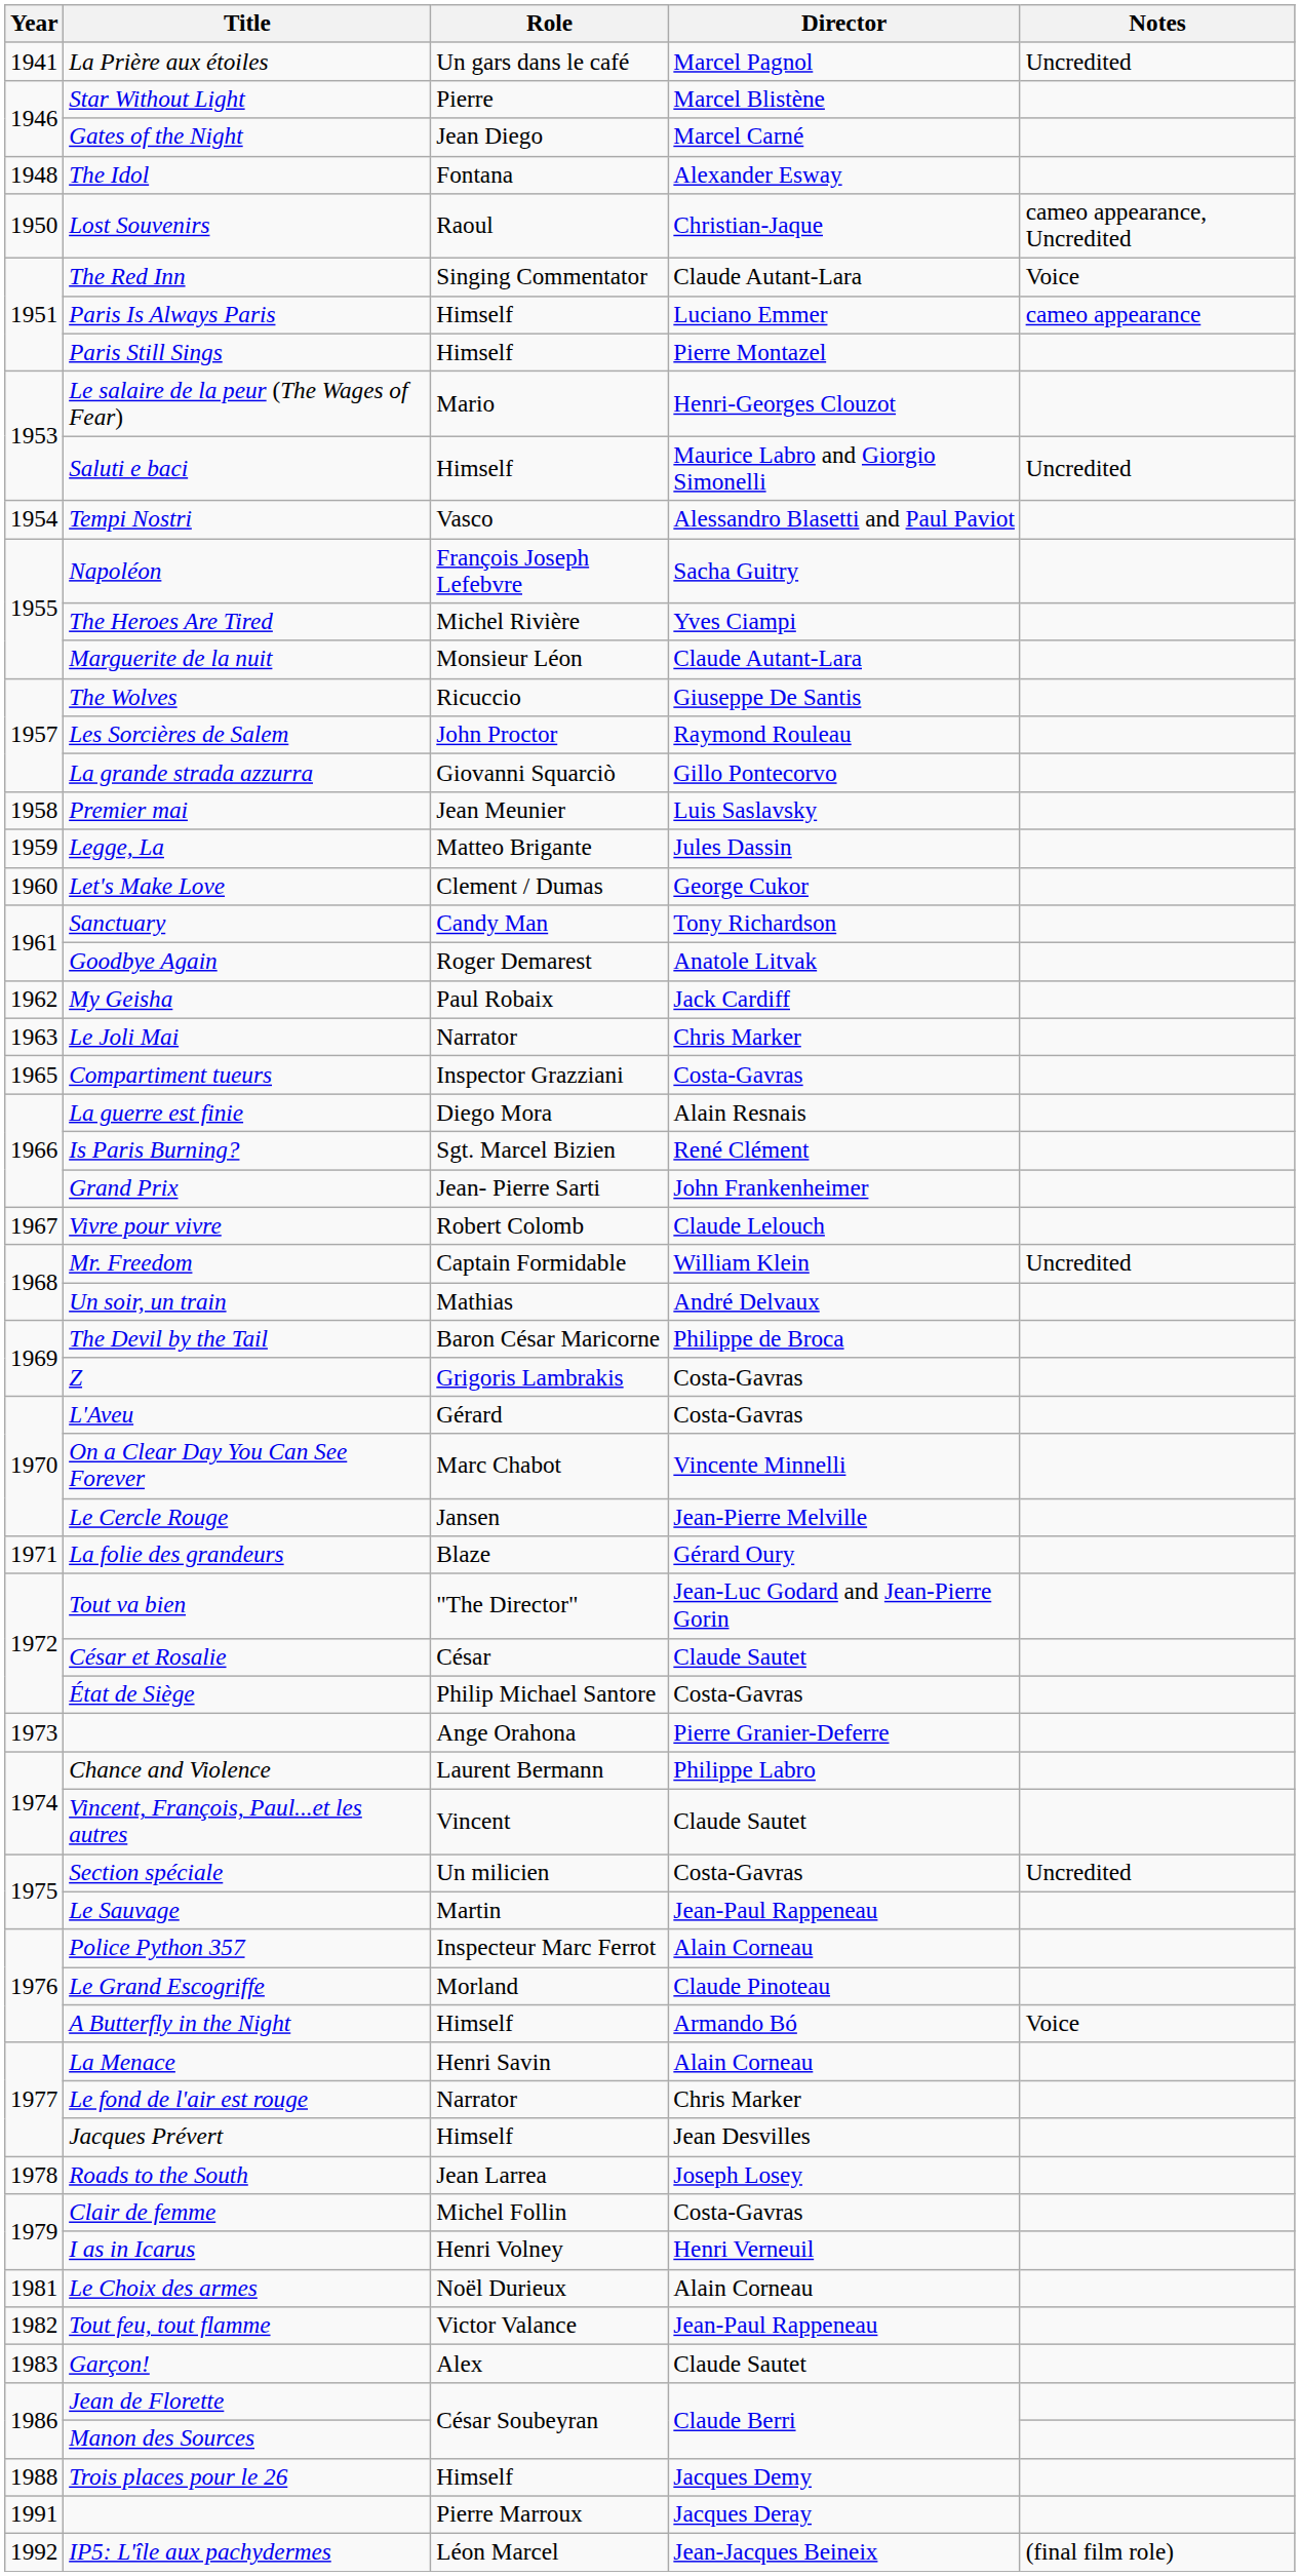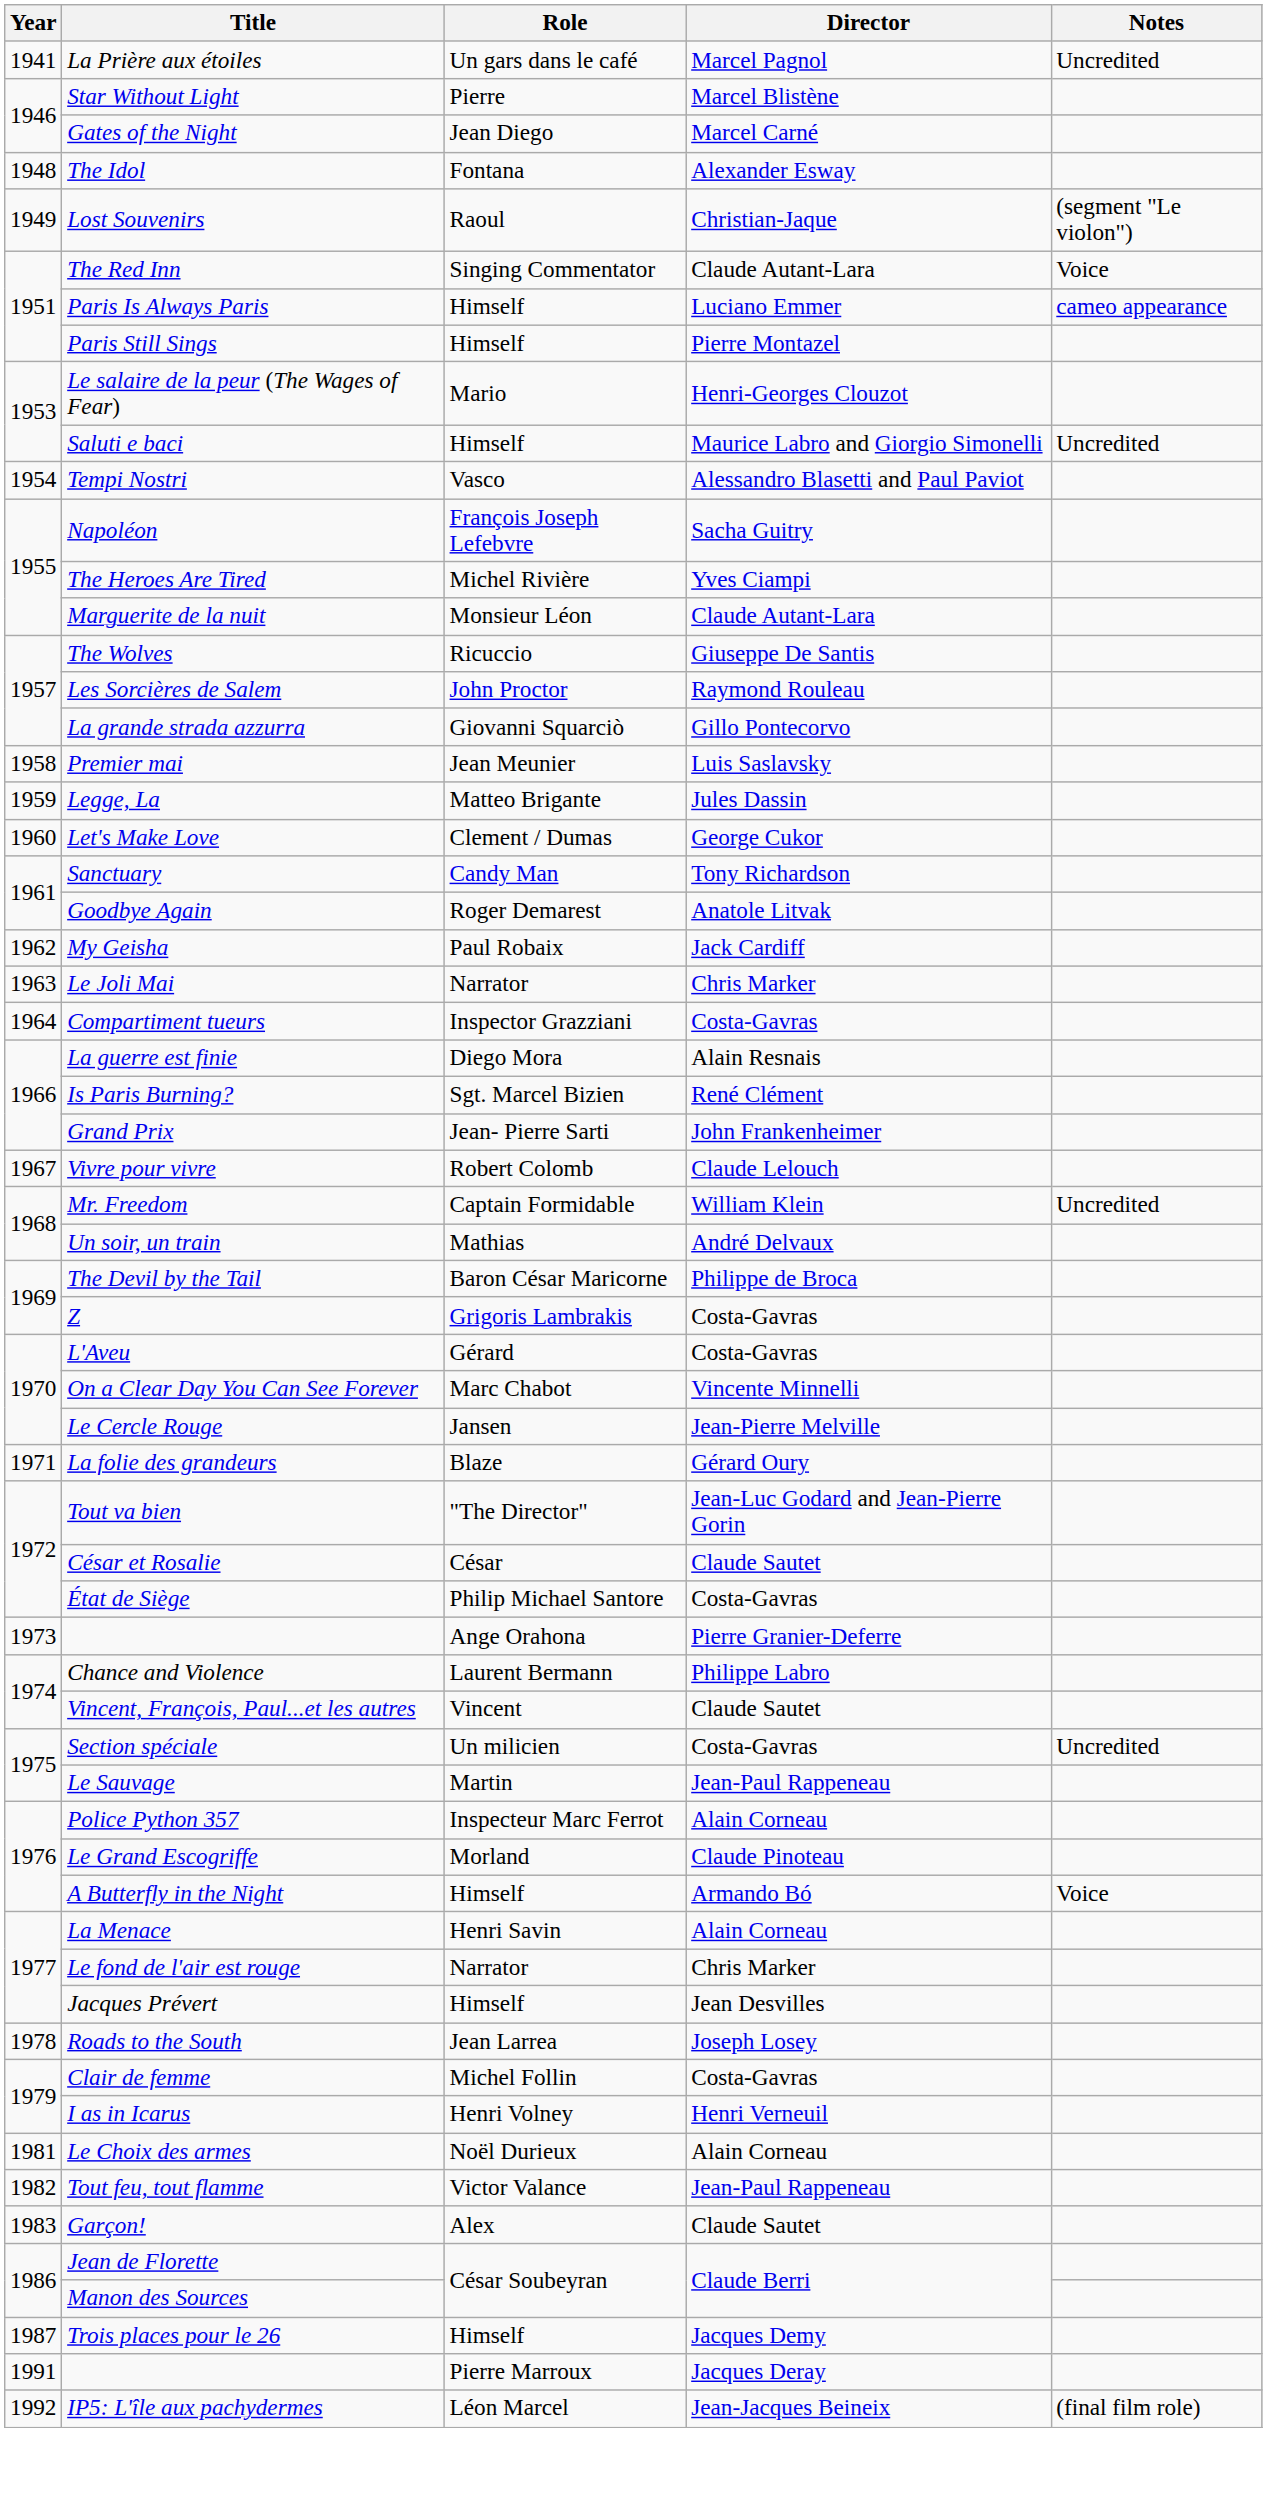Lost Souvenirs | Year: 1950 -> 1949
Lost Souvenirs | Notes: cameo appearance, Uncredited -> (segment "Le violon")
Compartiment tueurs | Year: 1965 -> 1964
Trois places pour le 26 | Year: 1988 -> 1987
